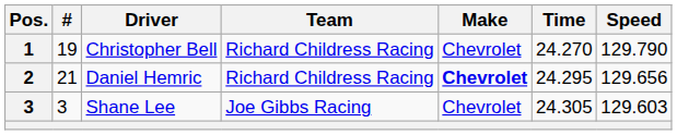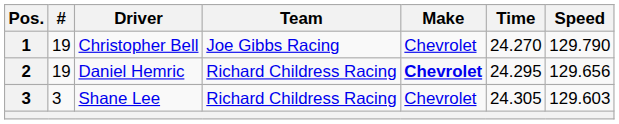Christopher Bell | Team: Richard Childress Racing -> Joe Gibbs Racing
Daniel Hemric | #: 21 -> 19
Shane Lee | Team: Joe Gibbs Racing -> Richard Childress Racing
